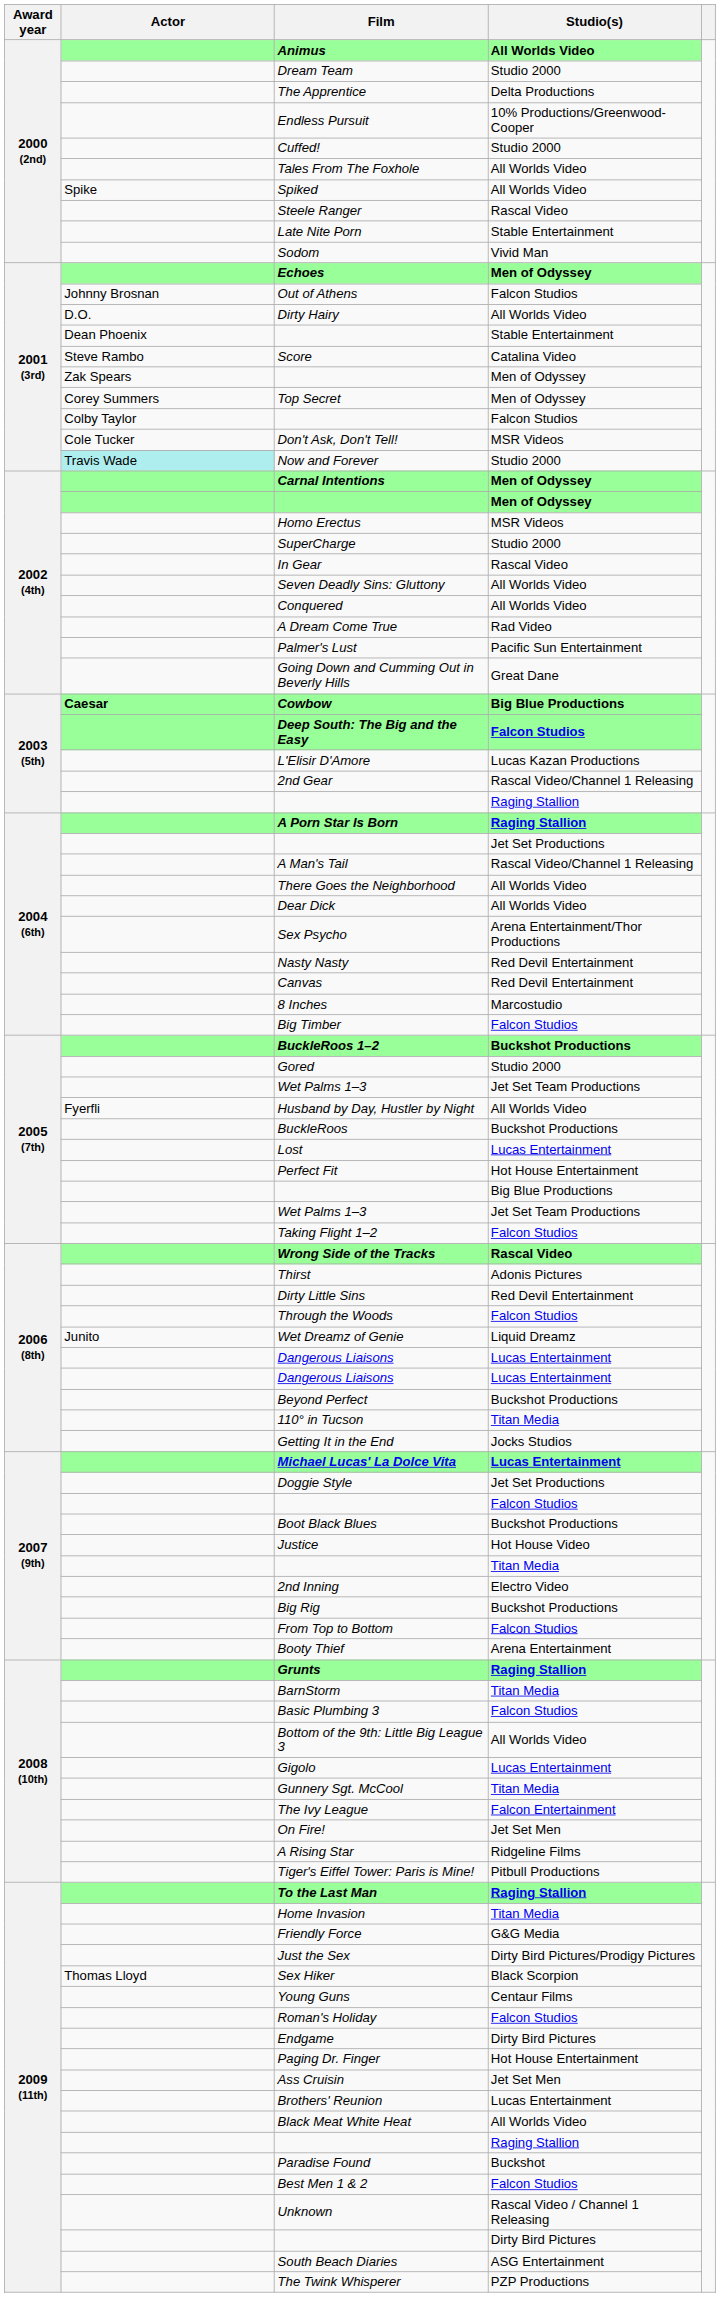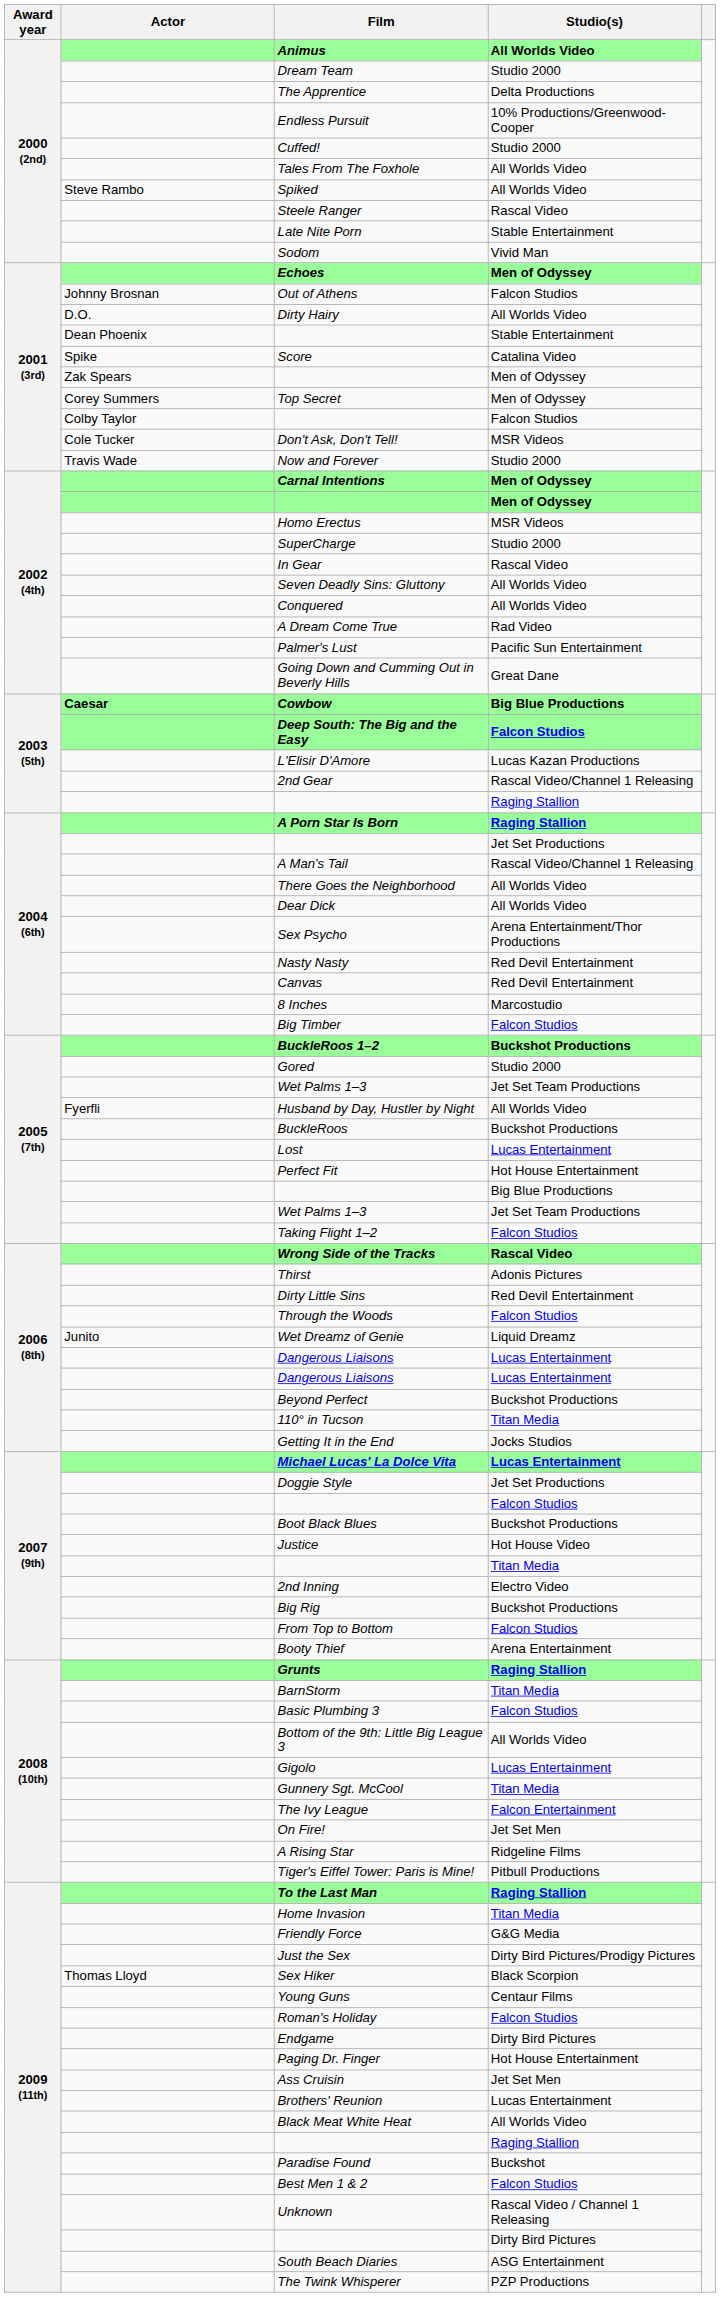Spiked | Actor: Spike -> Steve Rambo
Score | Actor: Steve Rambo -> Spike
Now and Forever | Actor: paleturquoise background -> no background
